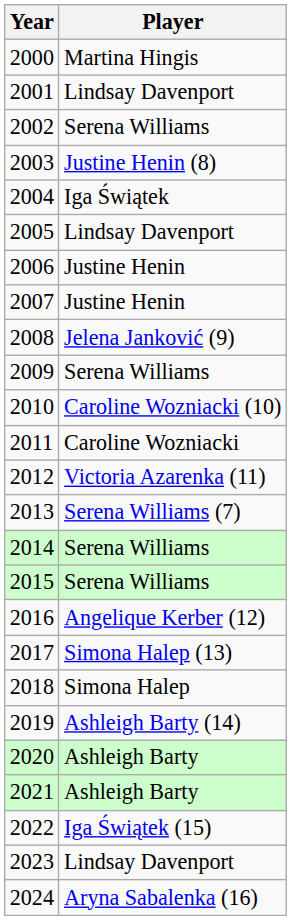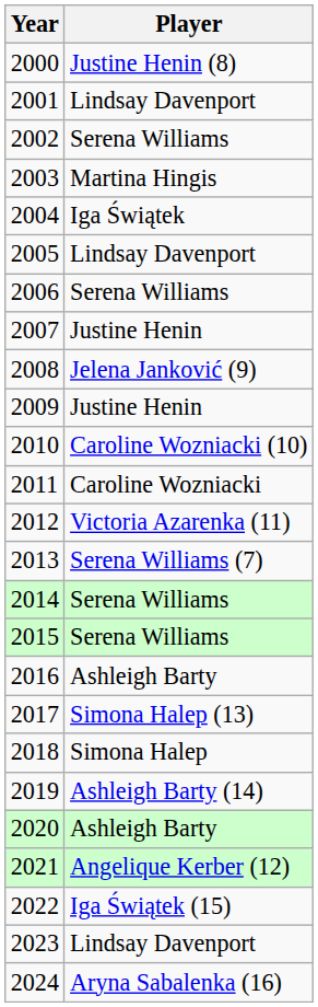2000 | Player: Martina Hingis -> Justine Henin (8)
2003 | Player: Justine Henin (8) -> Martina Hingis
2006 | Player: Justine Henin -> Serena Williams
2009 | Player: Serena Williams -> Justine Henin
2016 | Player: Angelique Kerber (12) -> Ashleigh Barty
2021 | Player: Ashleigh Barty -> Angelique Kerber (12)
